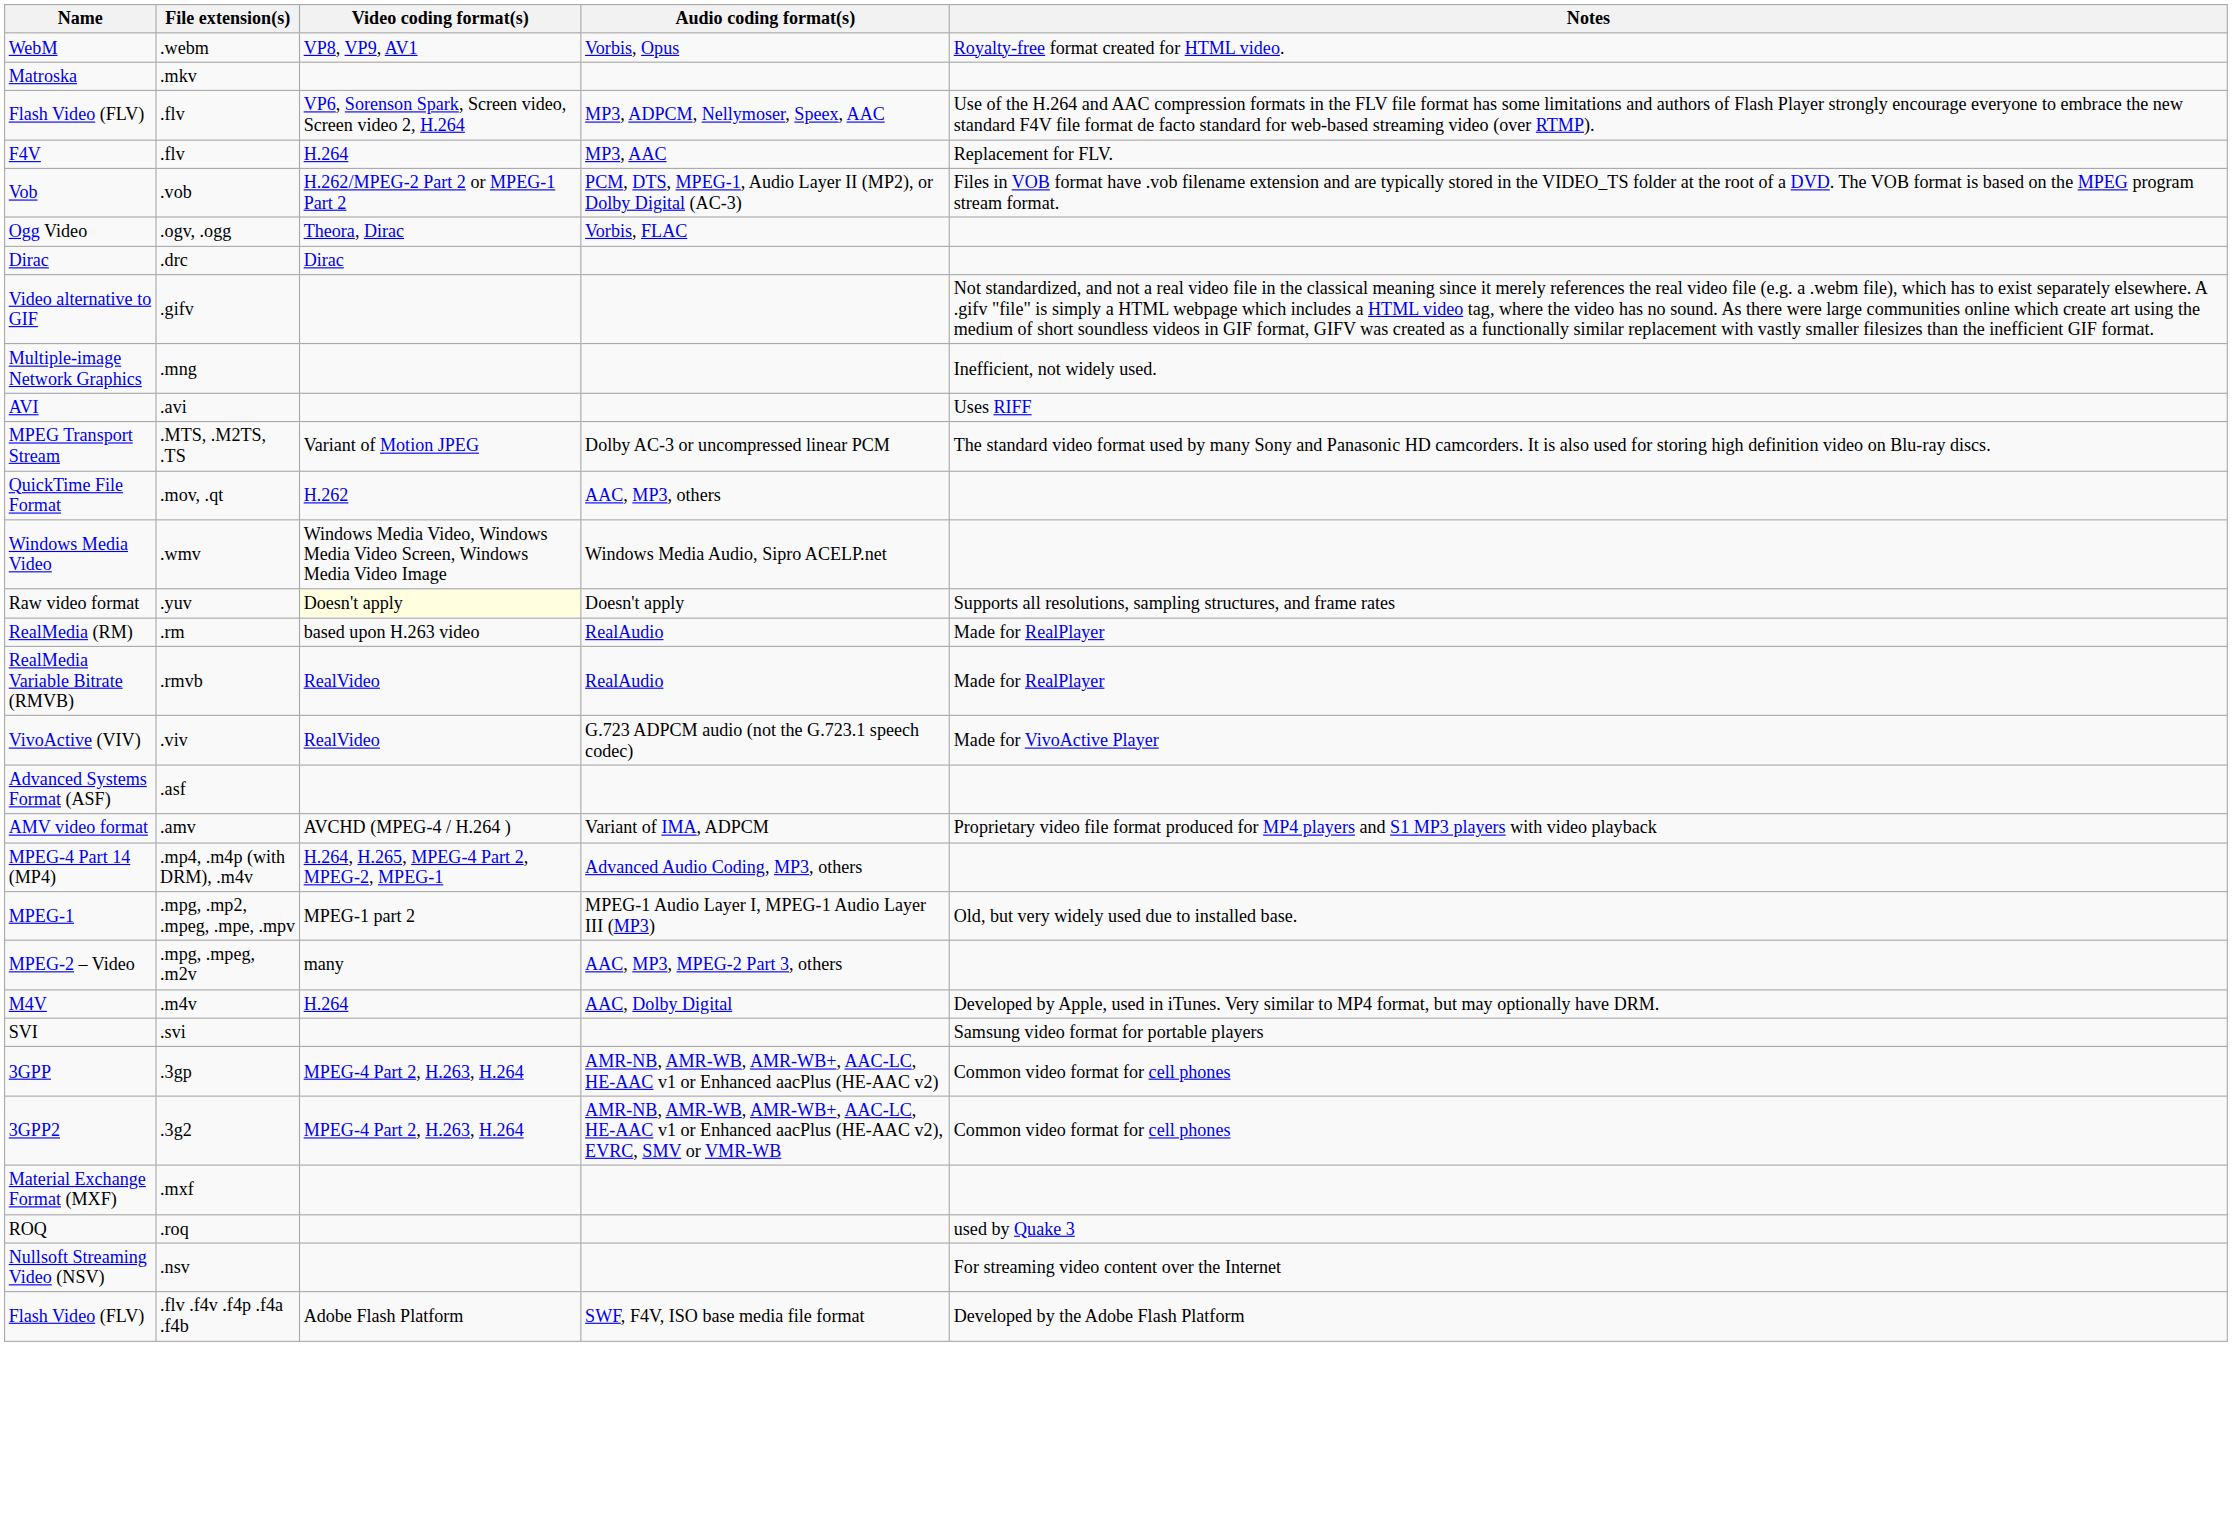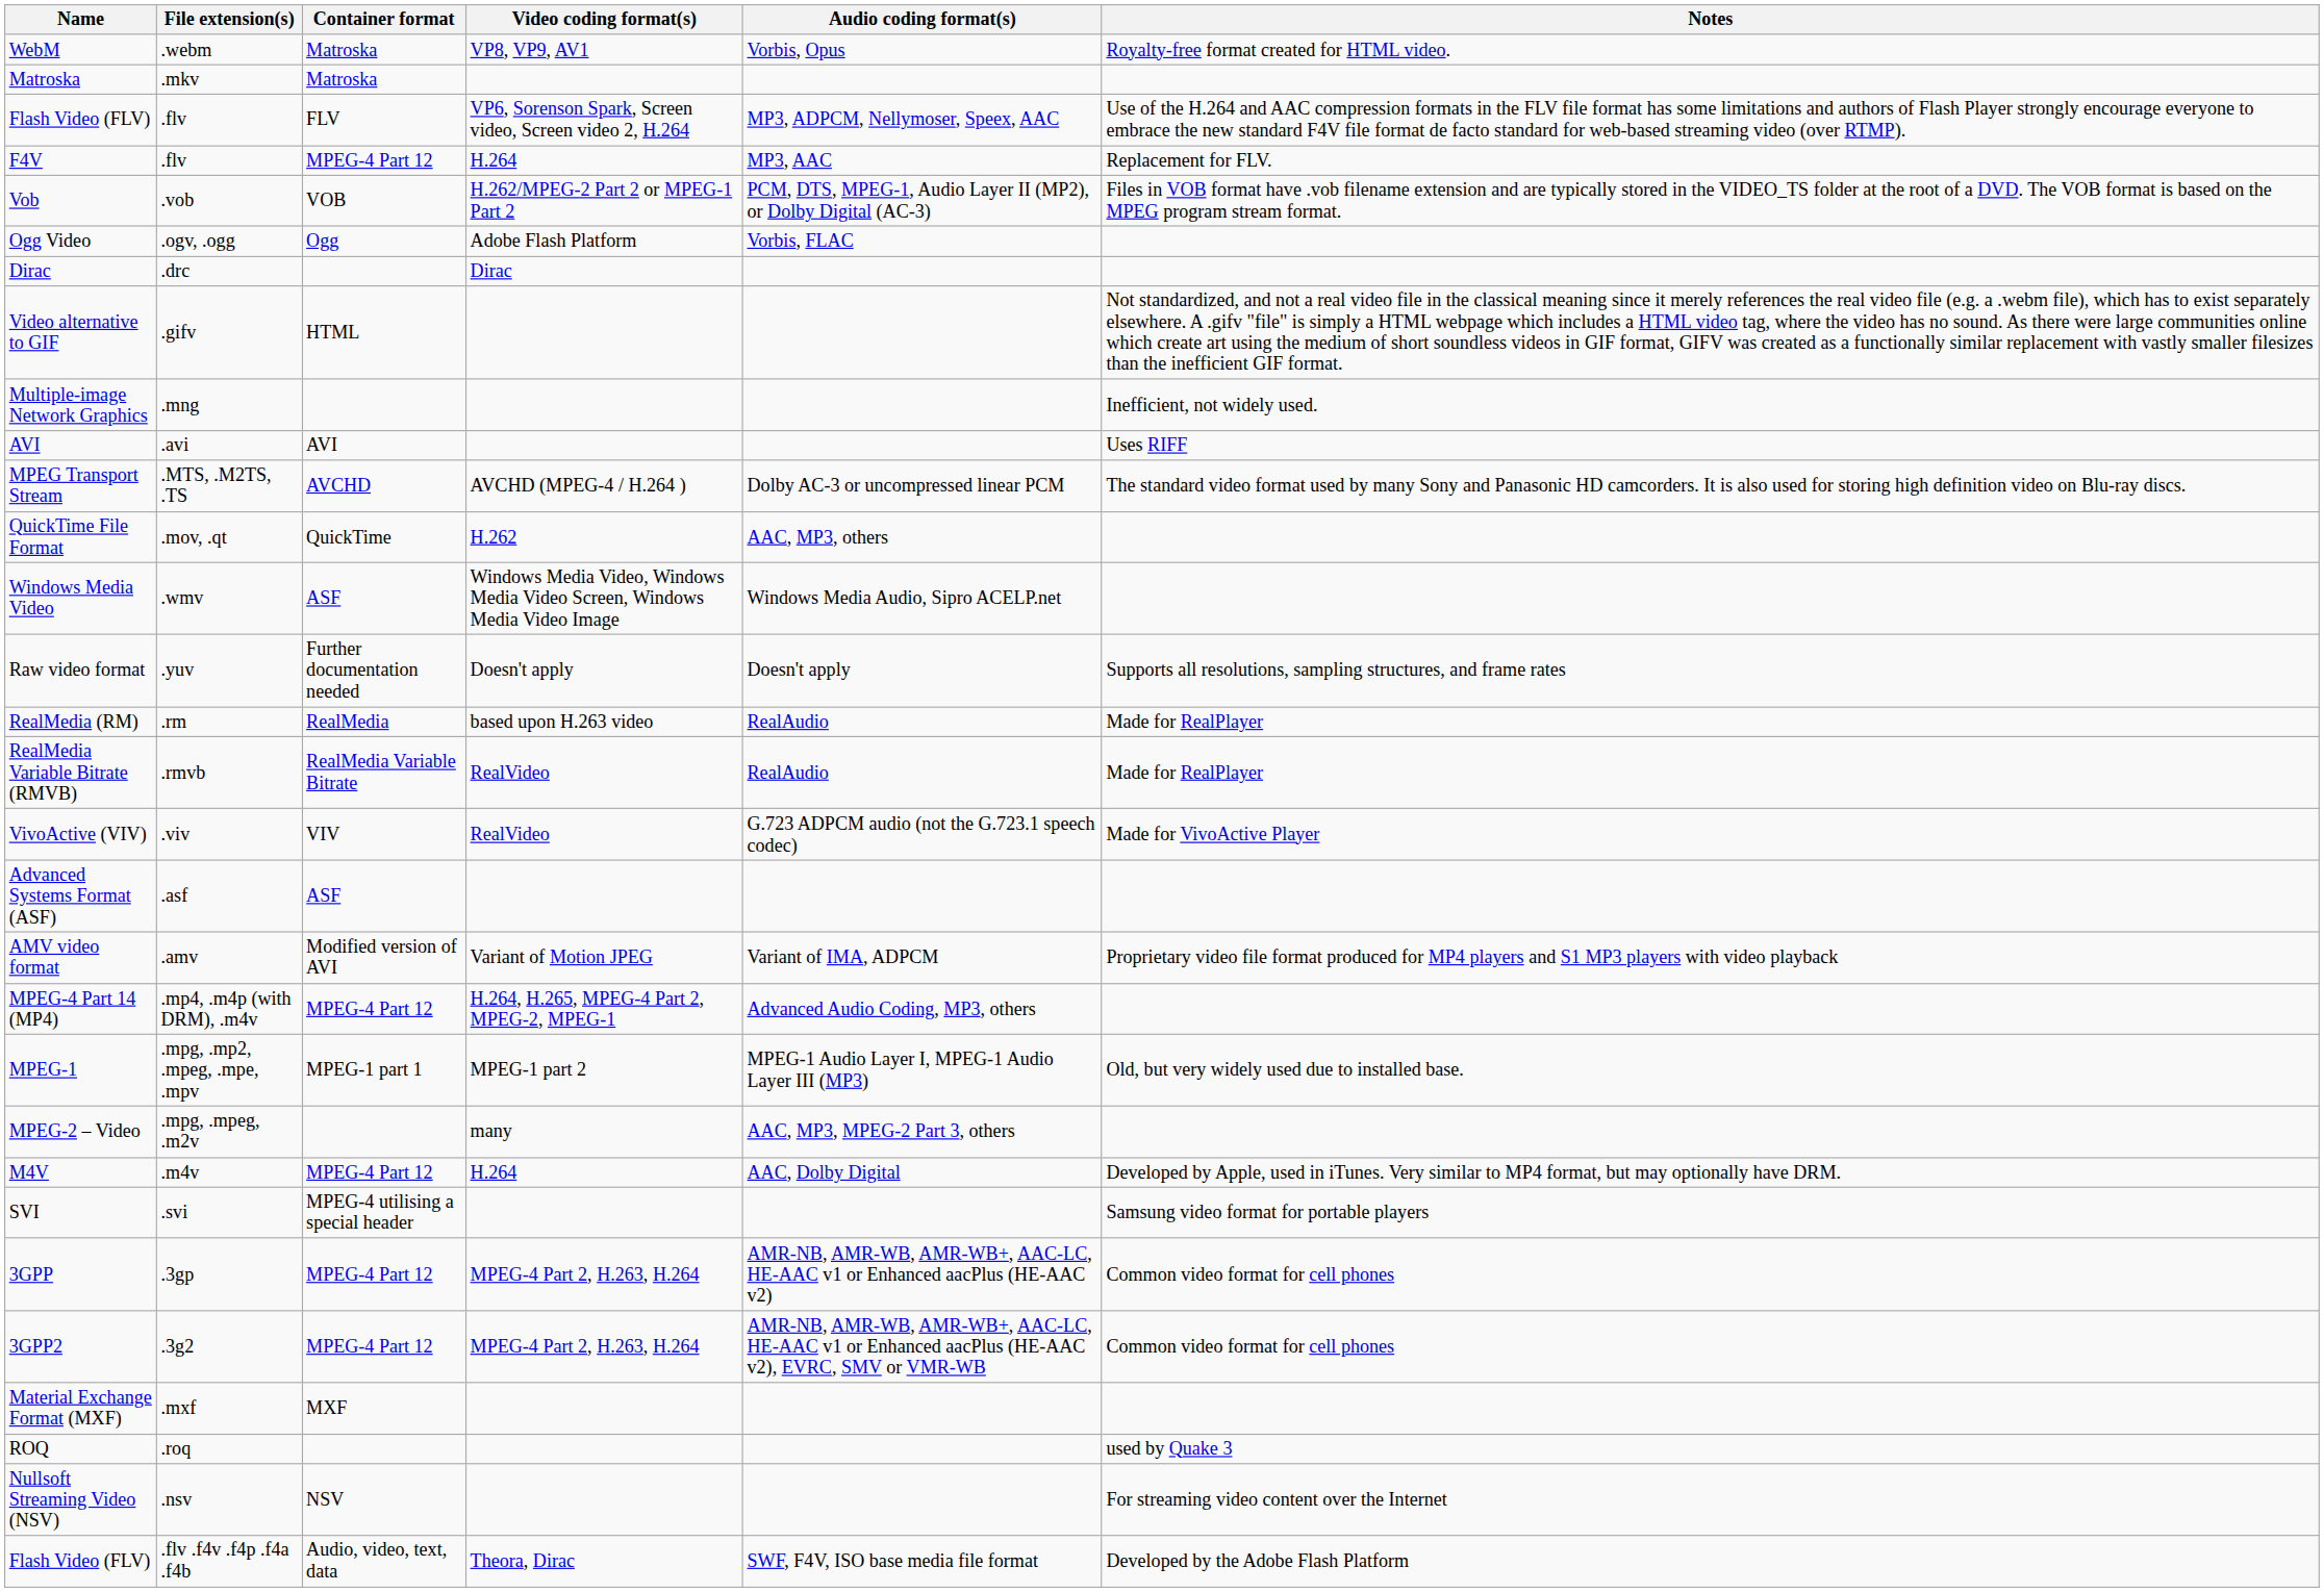+ column: Container format | Matroska | Matroska | FLV | MPEG-4 Part 12 | VOB | Ogg | HTML | AVI | AVCHD | QuickTime | ASF | Further documentation needed | RealMedia | RealMedia Variable Bitrate | VIV | ASF | Modified version of AVI | MPEG-4 Part 12 | MPEG-1 part 1 | MPEG-4 Part 12 | MPEG-4 utilising a special header | MPEG-4 Part 12 | MPEG-4 Part 12 | MXF | NSV | Audio, video, text, data
Ogg Video | Video coding format(s): Theora, Dirac -> Adobe Flash Platform
MPEG Transport Stream | Video coding format(s): Variant of Motion JPEG -> AVCHD (MPEG-4 / H.264 )
Raw video format | Video coding format(s): lightyellow background -> no background
AMV video format | Video coding format(s): AVCHD (MPEG-4 / H.264 ) -> Variant of Motion JPEG
Flash Video (FLV) / .flv .f4v .f4p .f4a .f4b | Video coding format(s): Adobe Flash Platform -> Theora, Dirac
